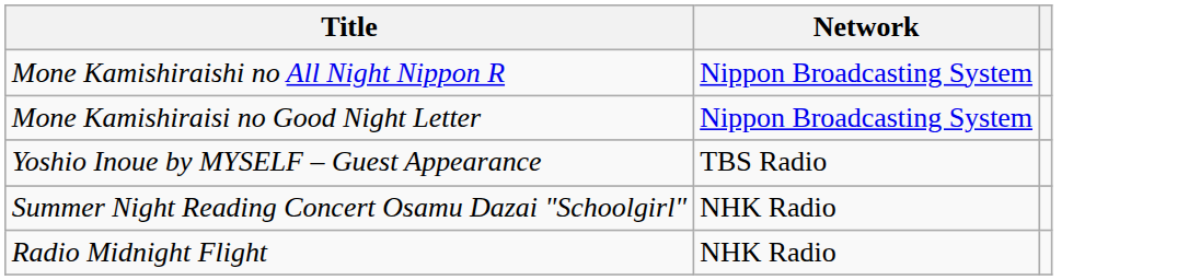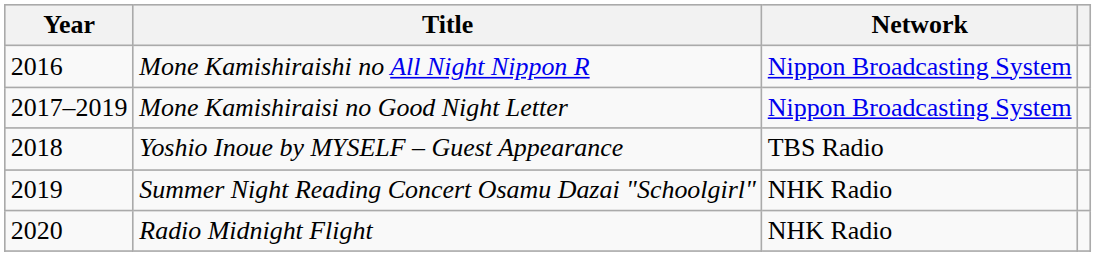+ column: Year | 2016 | 2017–2019 | 2018 | 2019 | 2020
